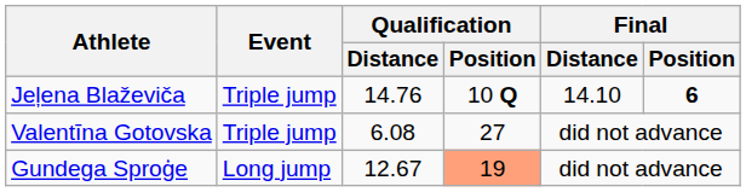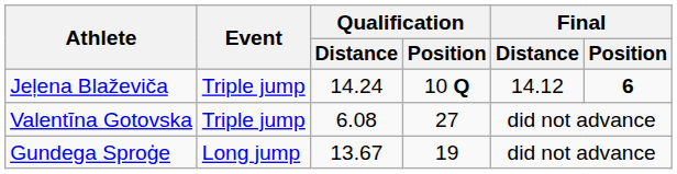Jeļena Blaževiča | Qualification / Distance: 14.76 -> 14.24
Jeļena Blaževiča | Final / Distance: 14.10 -> 14.12
Gundega Sproģe | Qualification / Distance: 12.67 -> 13.67
Gundega Sproģe | Qualification / Position: lightsalmon background -> no background
